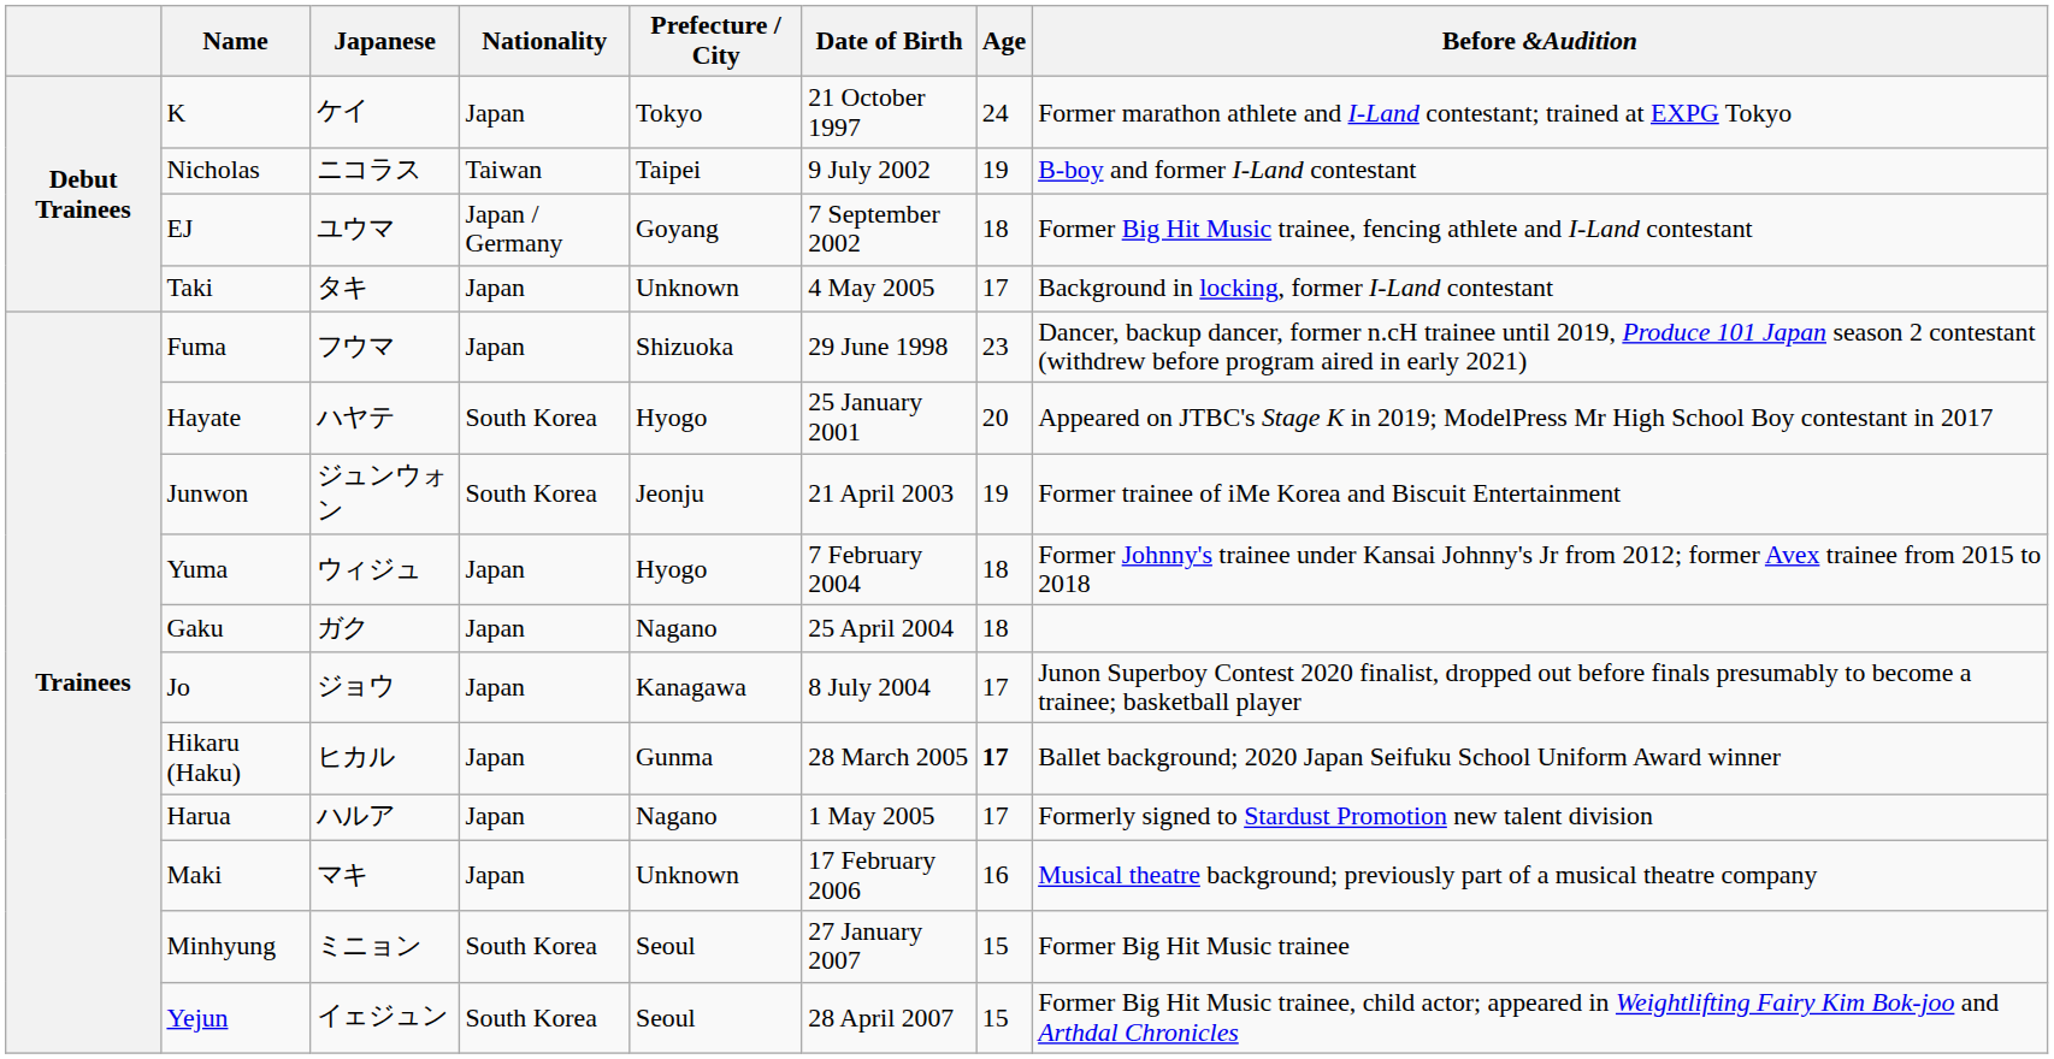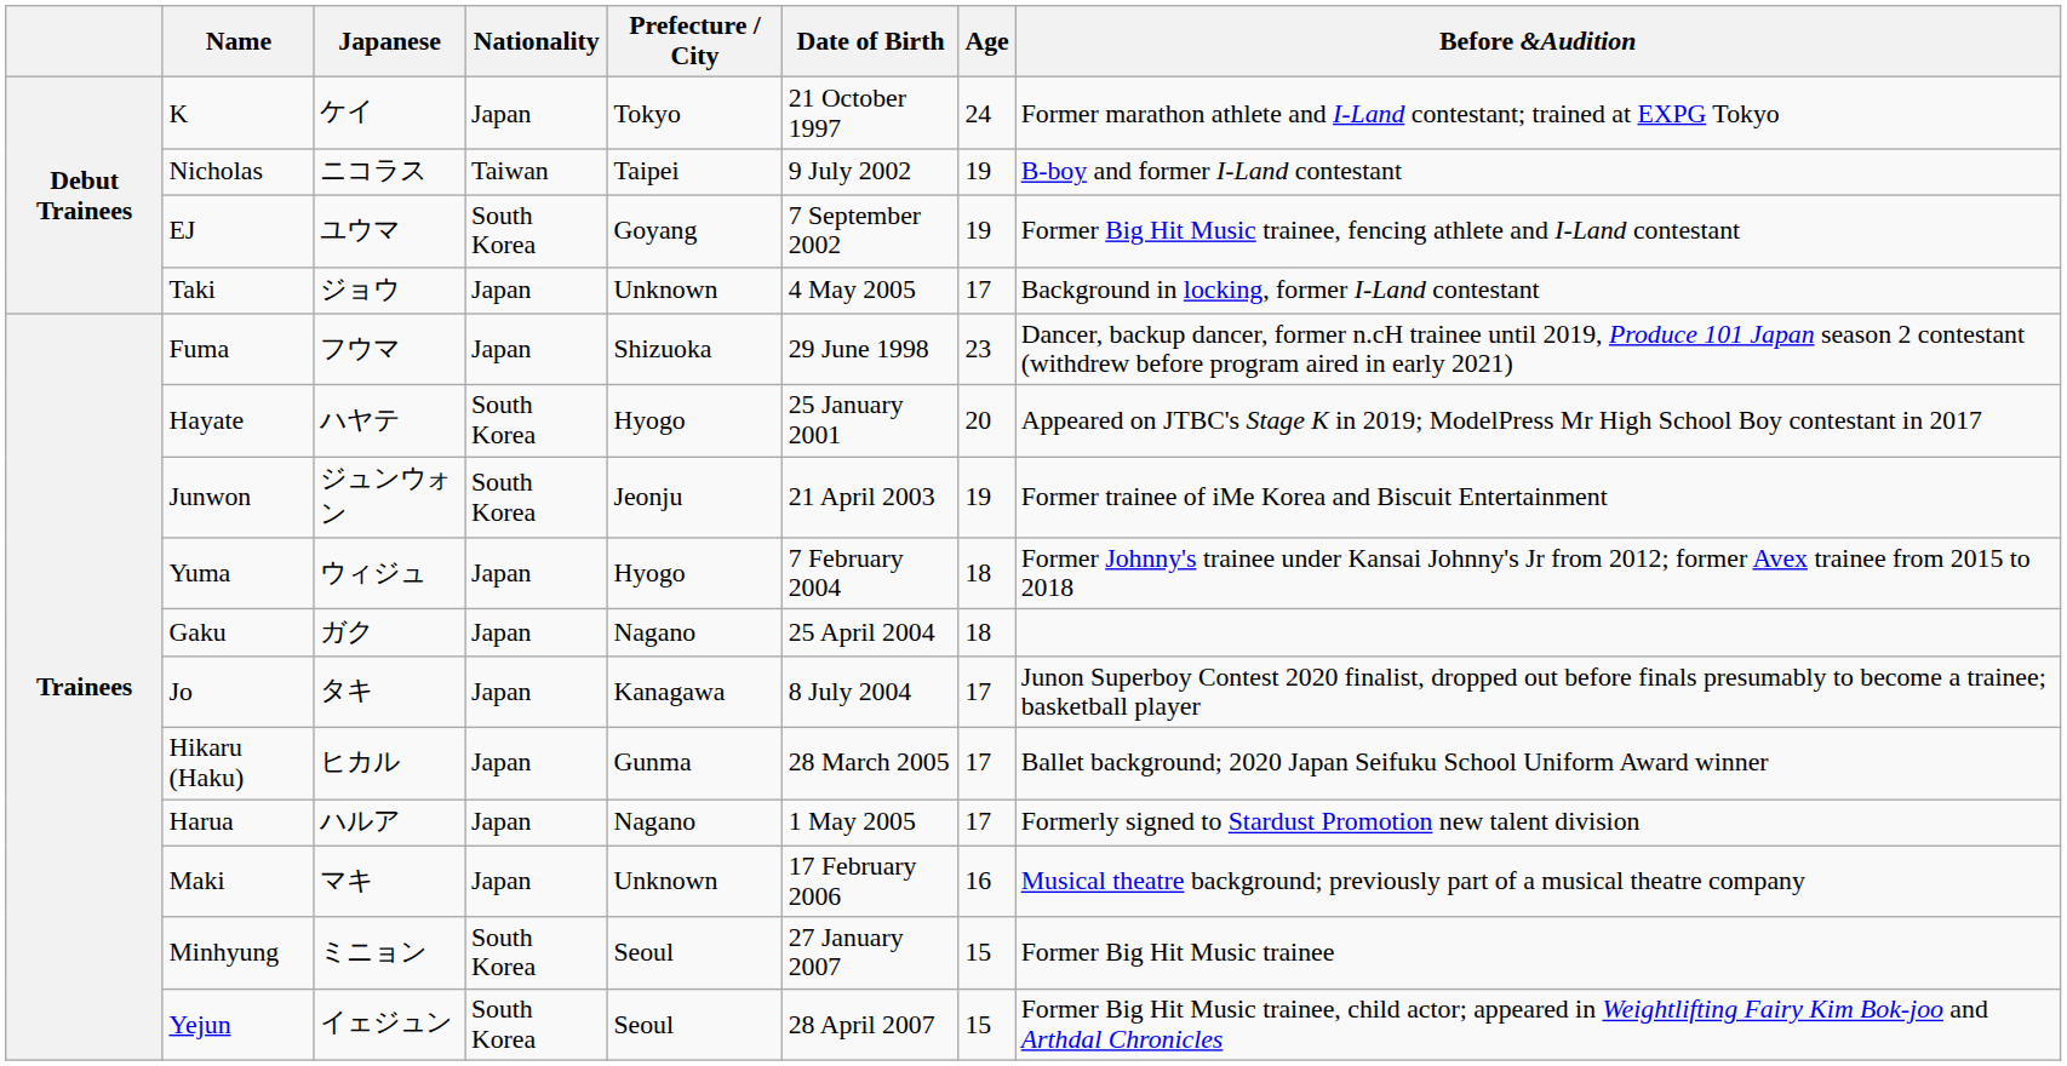EJ | Nationality: Japan / Germany -> South Korea
EJ | Age: 18 -> 19
Taki | Japanese: タキ -> ジョウ
Jo | Japanese: ジョウ -> タキ
Hikaru (Haku) | Age: bold -> normal
